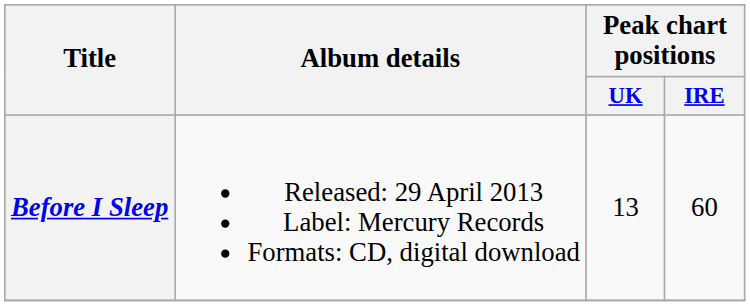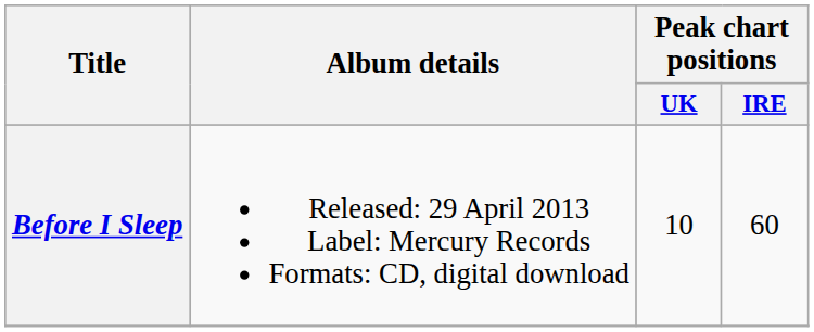Before I Sleep | Peak chart positions / UK: 13 -> 10
